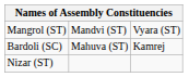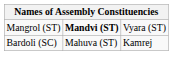Mangrol (ST) | column 2: normal -> bold
- row: Nizar (ST)
